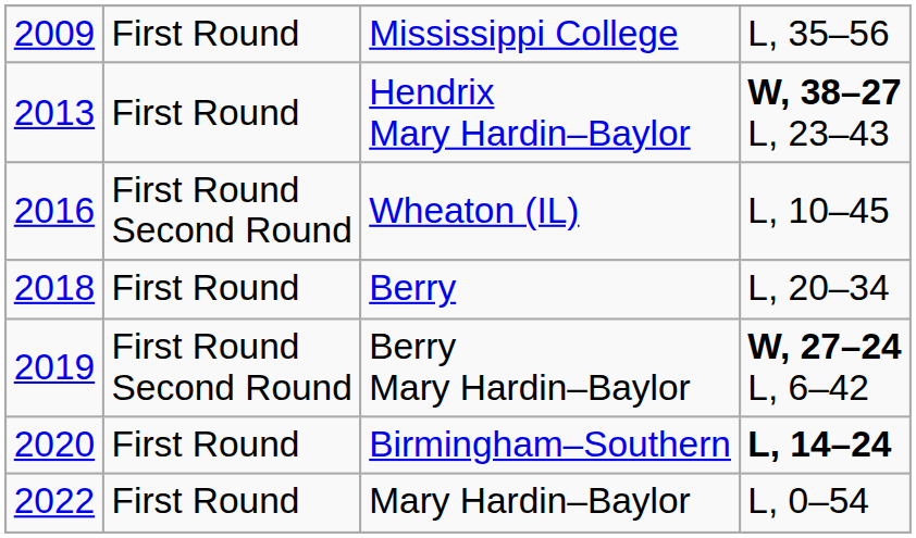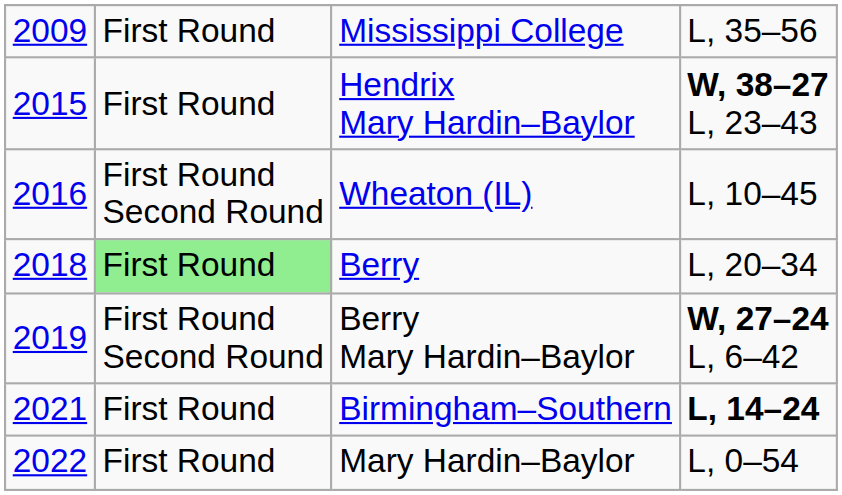Hendrix Mary Hardin–Baylor | column 1: 2013 -> 2015
Berry | column 2: no background -> lightgreen background
Birmingham–Southern | column 1: 2020 -> 2021
